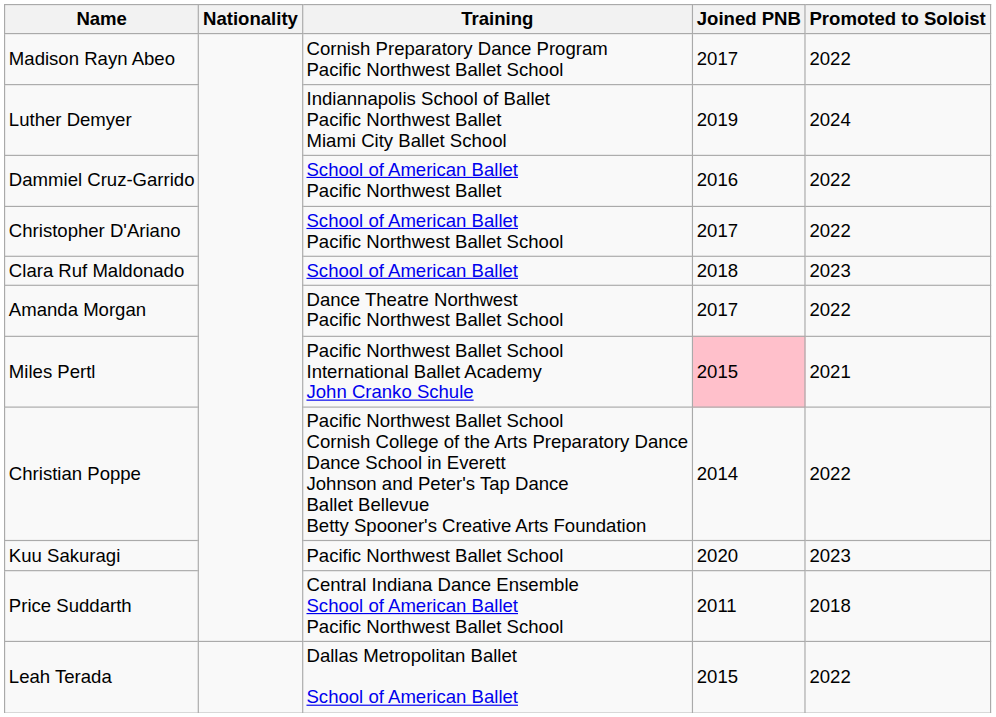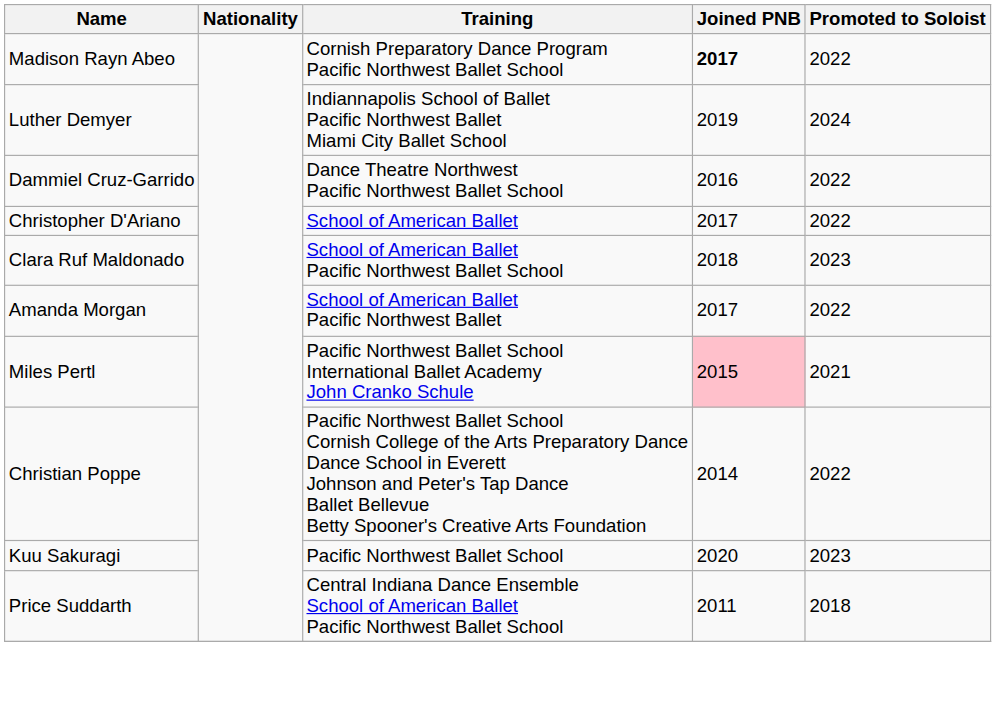Madison Rayn Abeo | Joined PNB: normal -> bold
Dammiel Cruz-Garrido | Training: School of American Ballet Pacific Northwest Ballet -> Dance Theatre Northwest Pacific Northwest Ballet School
Christopher D'Ariano | Training: School of American Ballet Pacific Northwest Ballet School -> School of American Ballet
Clara Ruf Maldonado | Training: School of American Ballet -> School of American Ballet Pacific Northwest Ballet School
Amanda Morgan | Training: Dance Theatre Northwest Pacific Northwest Ballet School -> School of American Ballet Pacific Northwest Ballet
- row: Leah Terada | Dallas Metropolitan Ballet School of American Ballet | 2015 | 2022
